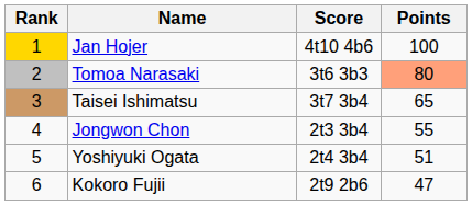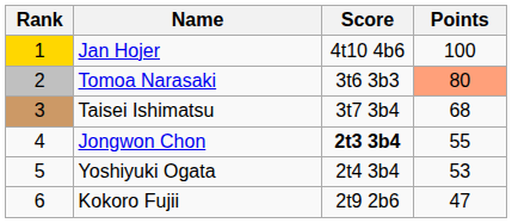Taisei Ishimatsu | Points: 65 -> 68
Jongwon Chon | Score: normal -> bold
Yoshiyuki Ogata | Points: 51 -> 53
